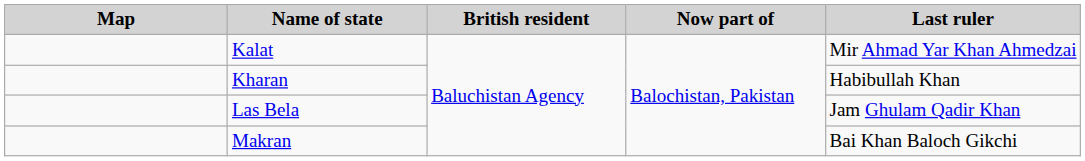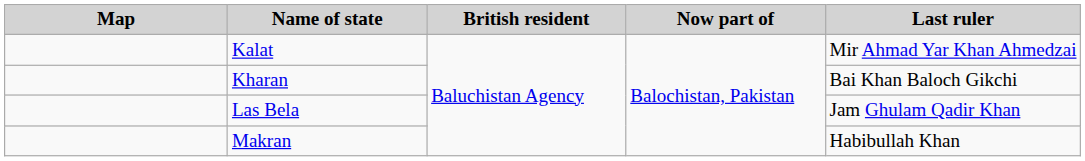Kharan | Last ruler: Habibullah Khan -> Bai Khan Baloch Gikchi
Makran | Last ruler: Bai Khan Baloch Gikchi -> Habibullah Khan
